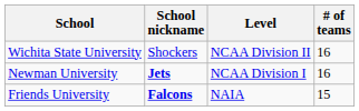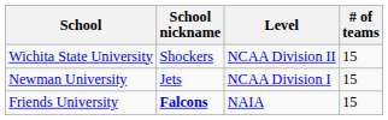Wichita State University | # of teams: 16 -> 15
Newman University | School nickname: bold -> normal
Newman University | # of teams: 16 -> 15
